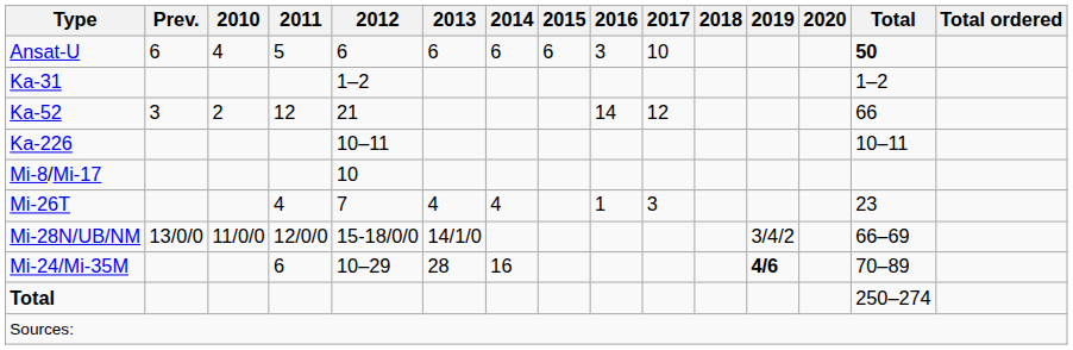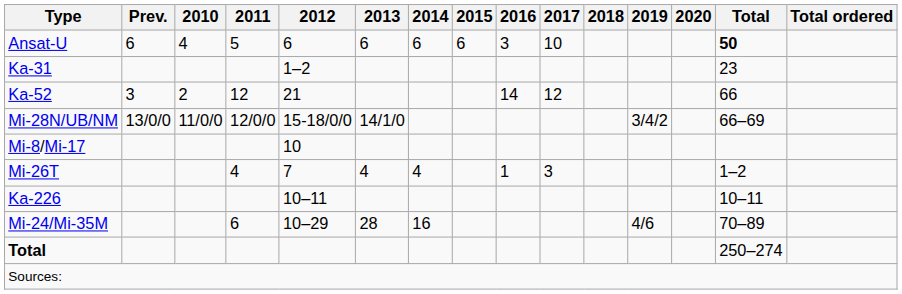Ka-31 | Total: 1–2 -> 23
rows swapped: Ka-226 <-> Mi-28N/UB/NM
Mi-26T | Total: 23 -> 1–2
Mi-24/Mi-35M | 2019: bold -> normal
